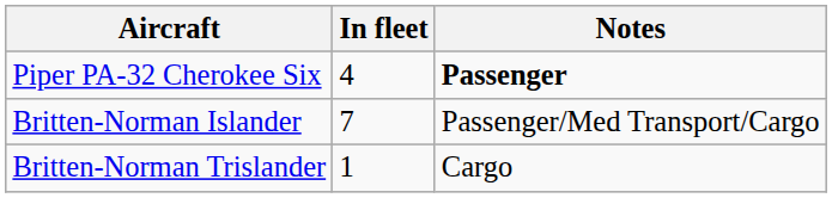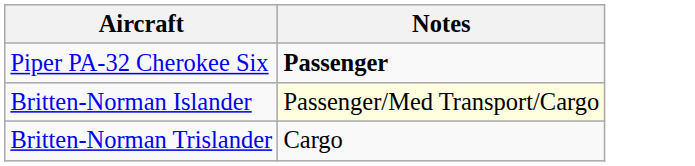- column: In fleet | 4 | 7 | 1
Britten-Norman Islander | Notes: no background -> lightyellow background
